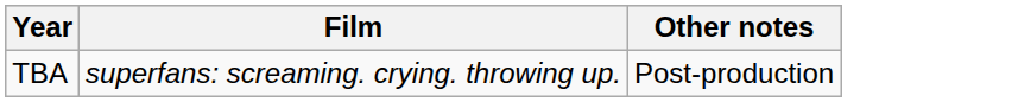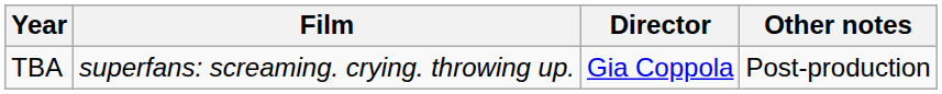+ column: Director | Gia Coppola
